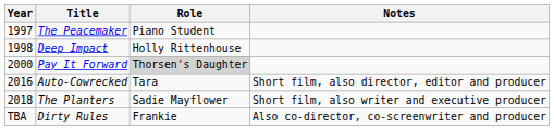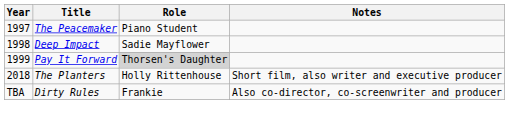Deep Impact | Role: Holly Rittenhouse -> Sadie Mayflower
Pay It Forward | Year: 2000 -> 1999
- row: 2016 | Auto-Cowrecked | Tara | Short film, also director, editor and producer
The Planters | Role: Sadie Mayflower -> Holly Rittenhouse
